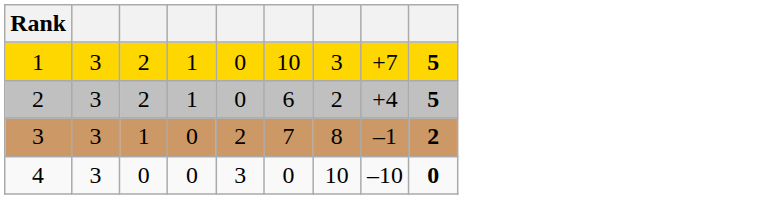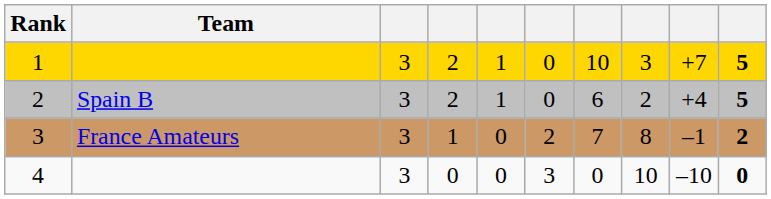+ column: Team | Spain B | France Amateurs
